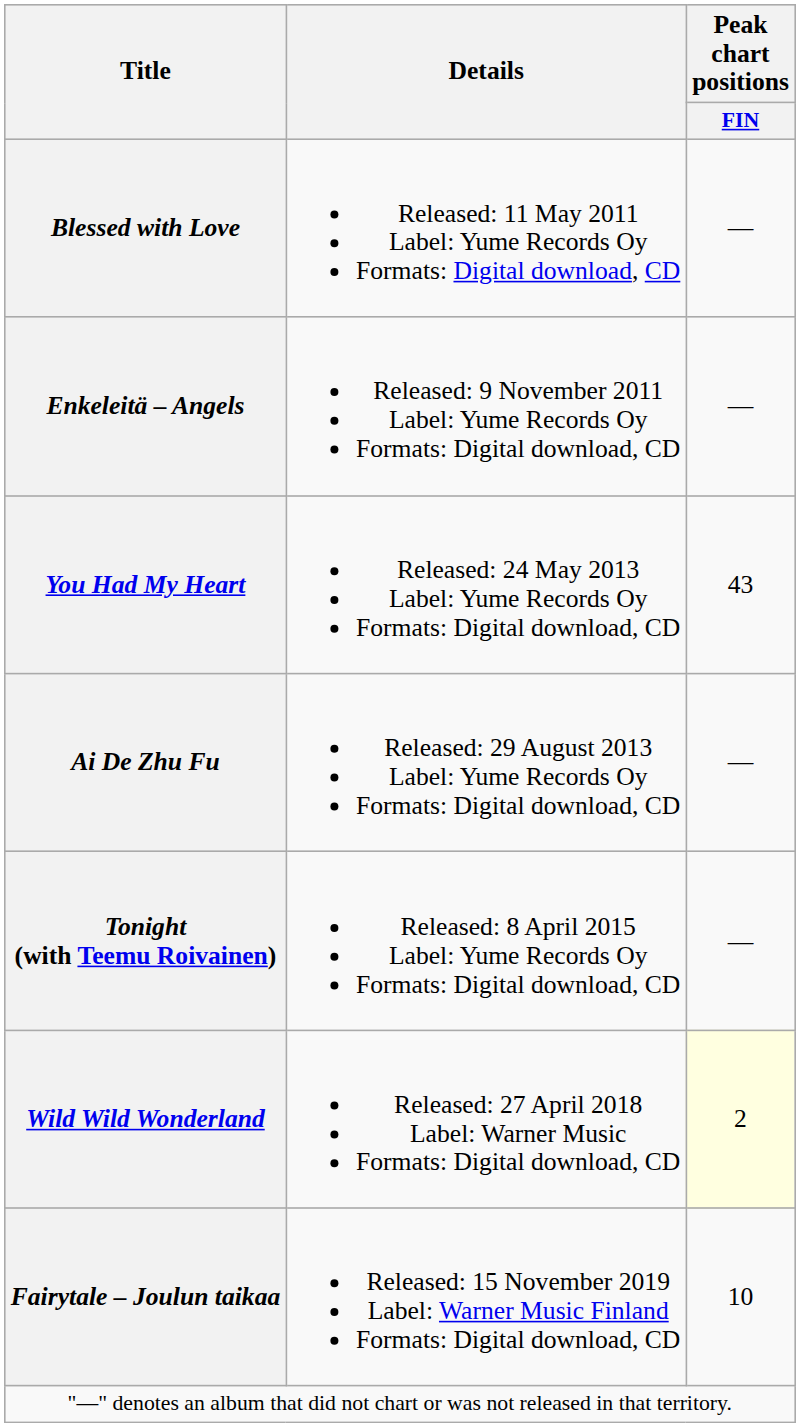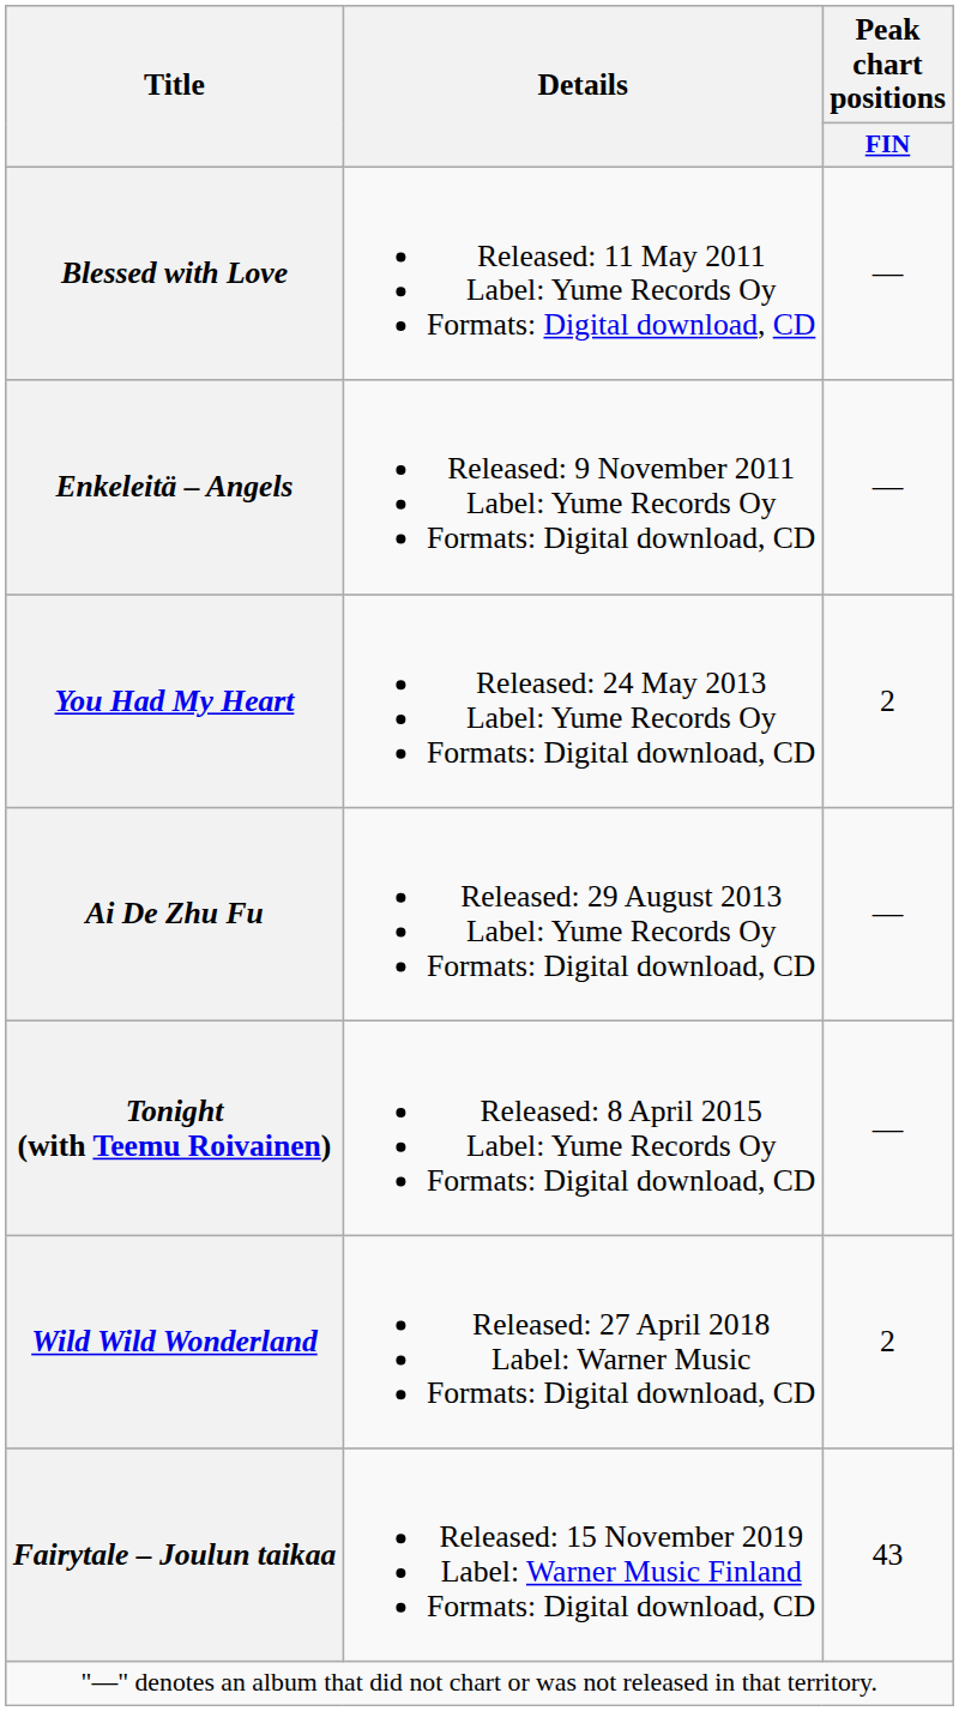You Had My Heart | Peak chart positions / FIN: 43 -> 2
Wild Wild Wonderland | Peak chart positions / FIN: lightyellow background -> no background
Fairytale – Joulun taikaa | Peak chart positions / FIN: 10 -> 43
